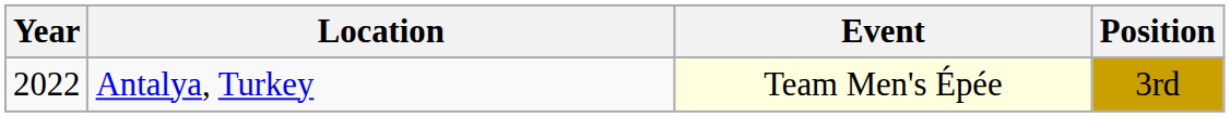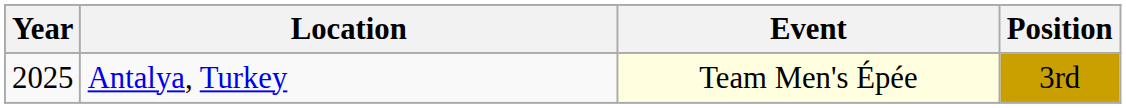Antalya, Turkey | Year: 2022 -> 2025
